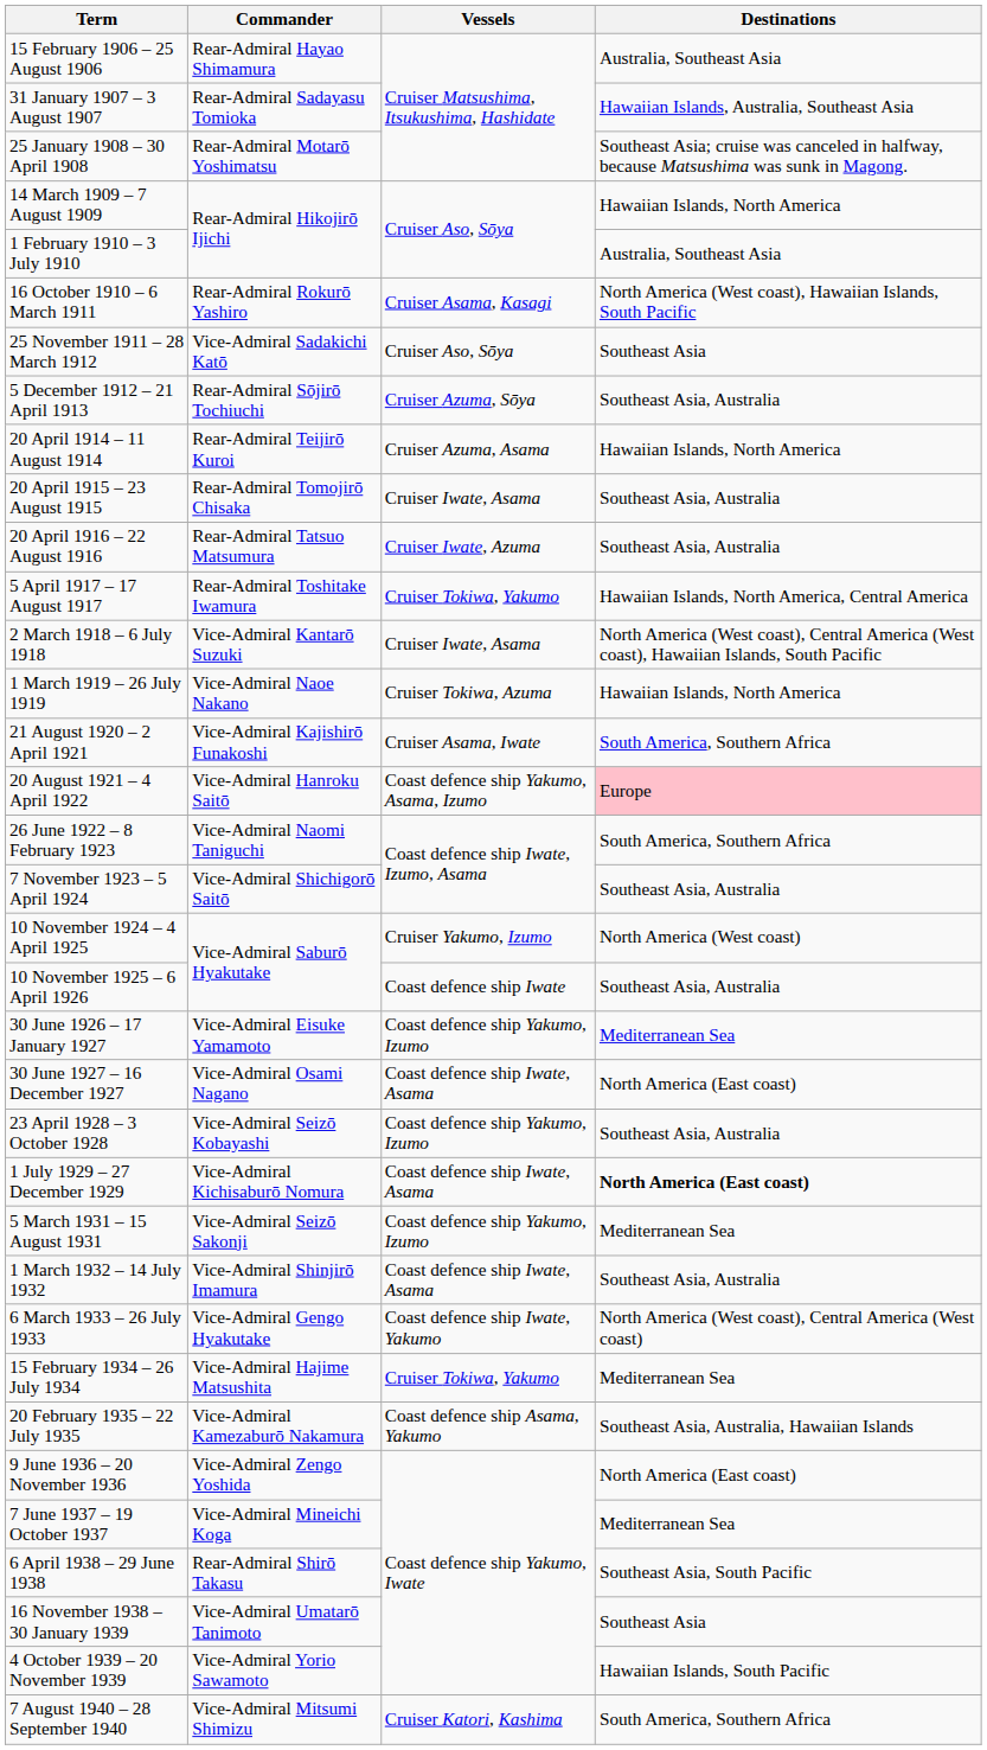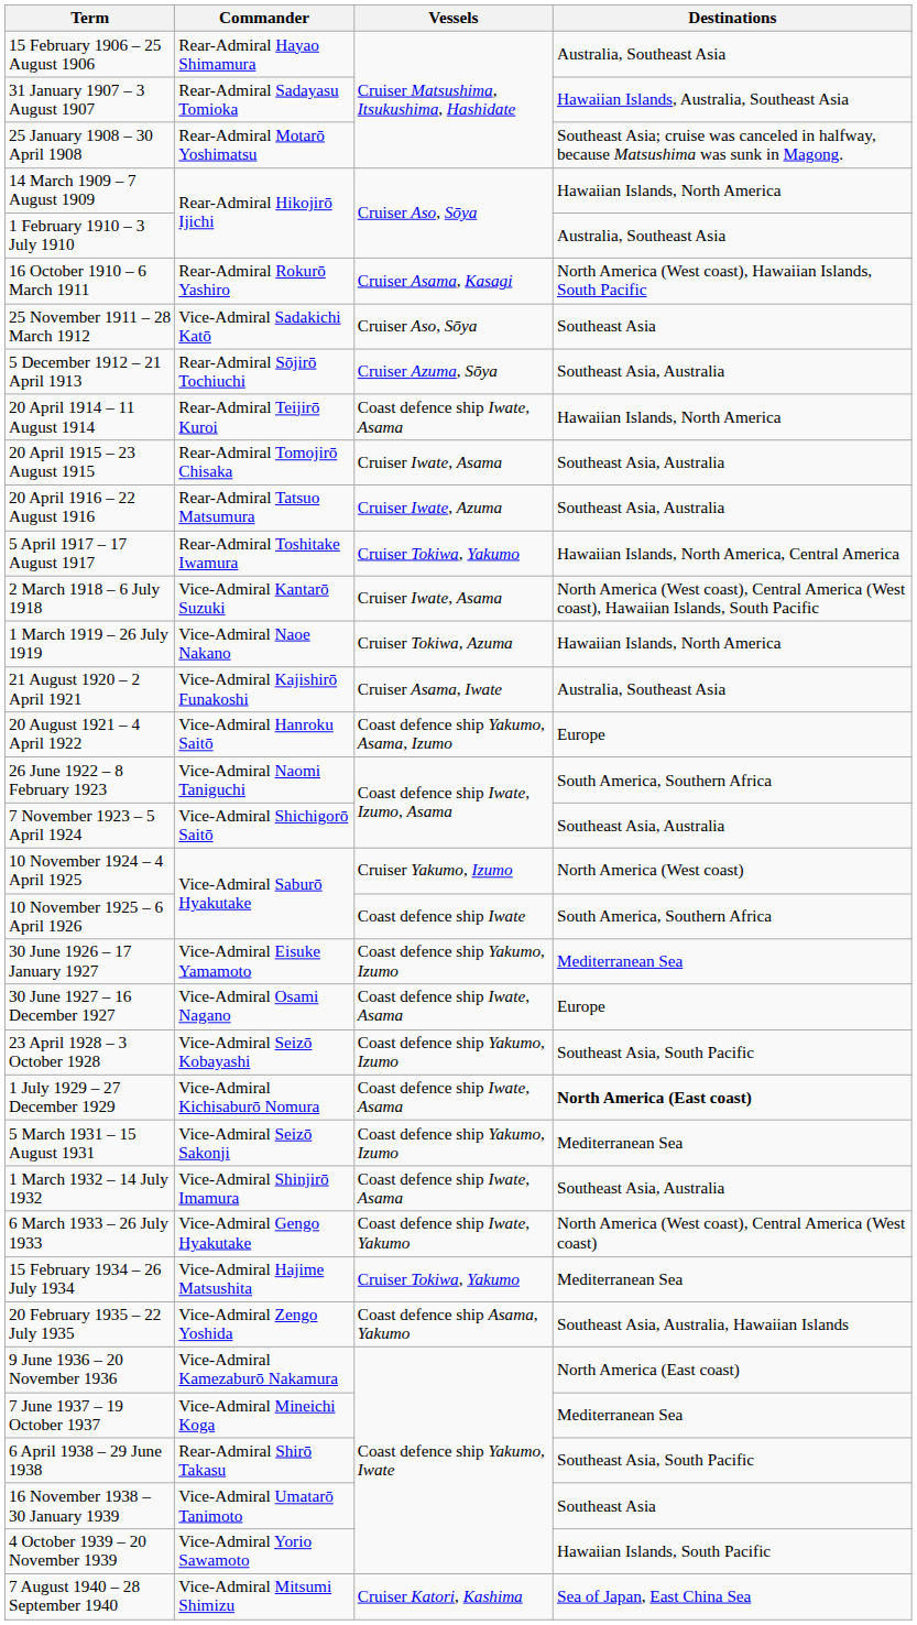20 April 1914 – 11 August 1914 | Vessels: Cruiser Azuma, Asama -> Coast defence ship Iwate, Asama
21 August 1920 – 2 April 1921 | Destinations: South America, Southern Africa -> Australia, Southeast Asia
20 August 1921 – 4 April 1922 | Destinations: pink background -> no background
10 November 1925 – 6 April 1926 | Destinations: Southeast Asia, Australia -> South America, Southern Africa
30 June 1927 – 16 December 1927 | Destinations: North America (East coast) -> Europe
23 April 1928 – 3 October 1928 | Destinations: Southeast Asia, Australia -> Southeast Asia, South Pacific
20 February 1935 – 22 July 1935 | Commander: Vice-Admiral Kamezaburō Nakamura -> Vice-Admiral Zengo Yoshida
9 June 1936 – 20 November 1936 | Commander: Vice-Admiral Zengo Yoshida -> Vice-Admiral Kamezaburō Nakamura
7 August 1940 – 28 September 1940 | Destinations: South America, Southern Africa -> Sea of Japan, East China Sea
